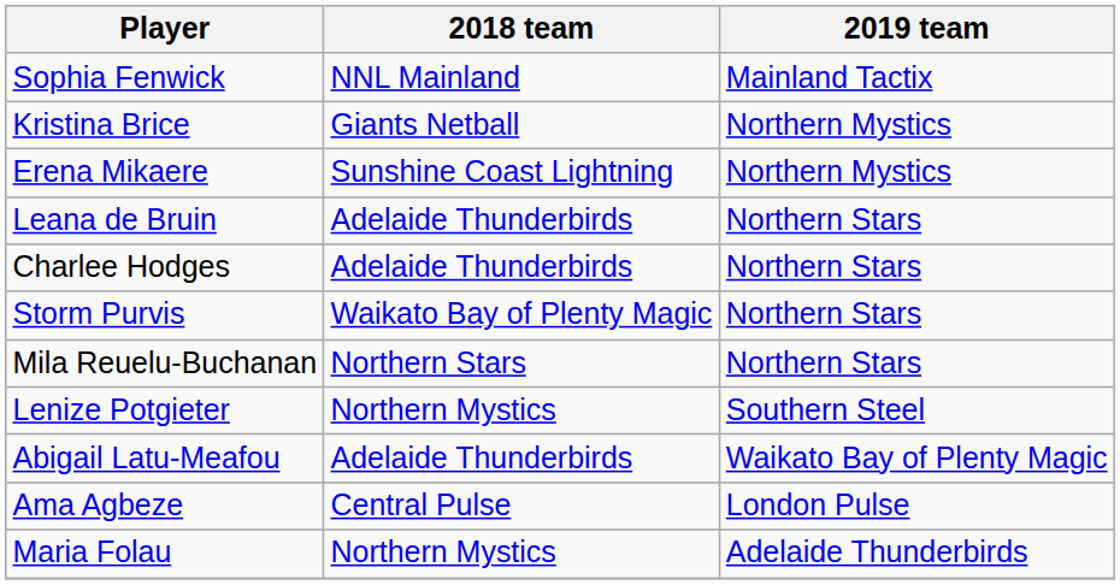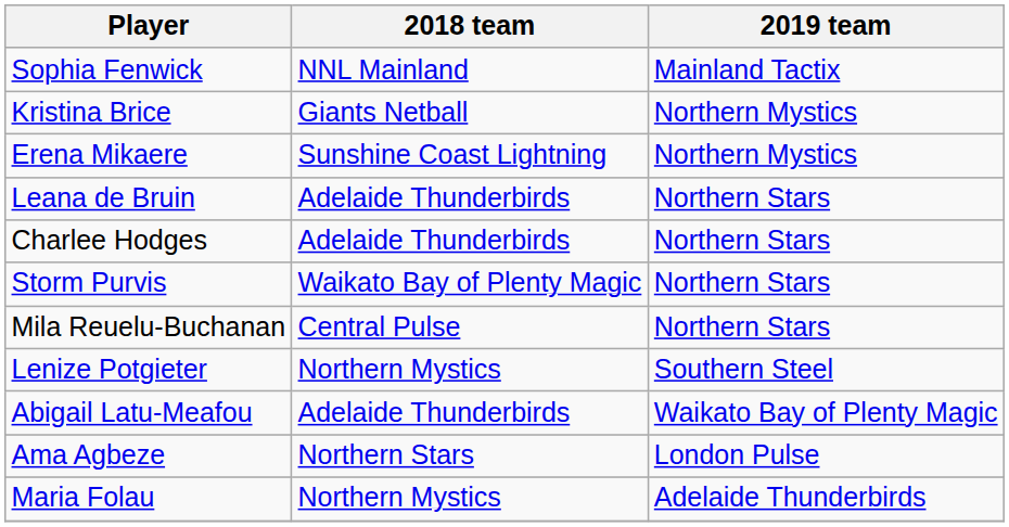Mila Reuelu-Buchanan | 2018 team: Northern Stars -> Central Pulse
Ama Agbeze | 2018 team: Central Pulse -> Northern Stars
